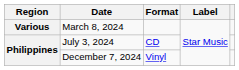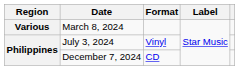July 3, 2024 | Format: CD -> Vinyl
December 7, 2024 | Format: Vinyl -> CD
